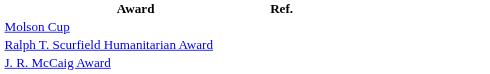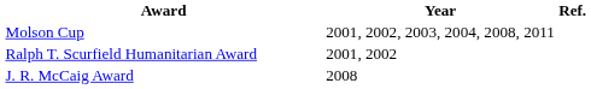+ column: Year | 2001, 2002, 2003, 2004, 2008, 2011 | 2001, 2002 | 2008
